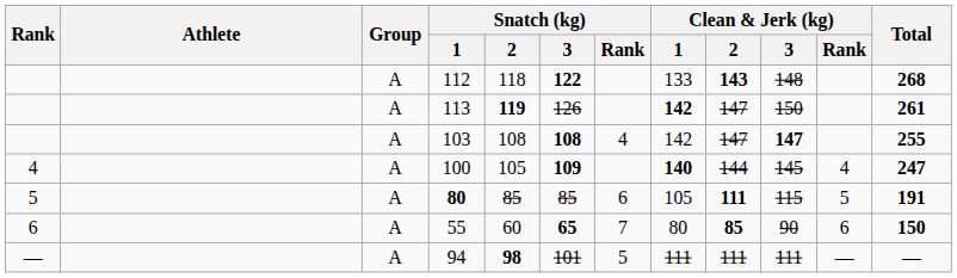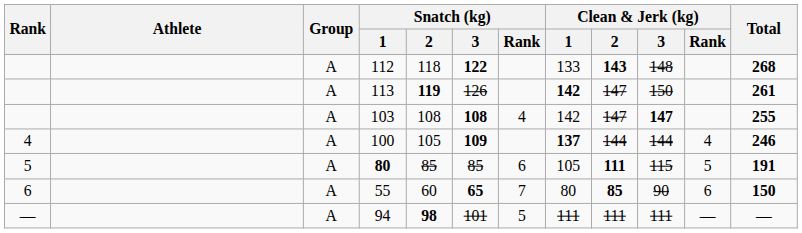100 | Clean & Jerk (kg) / 1: 140 -> 137
100 | Clean & Jerk (kg) / 3: 145 -> 144
100 | Total: 247 -> 246
